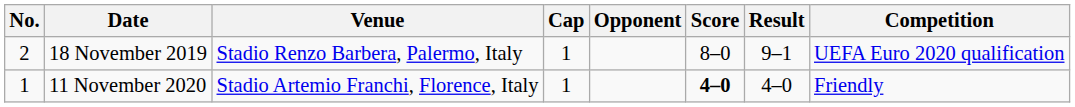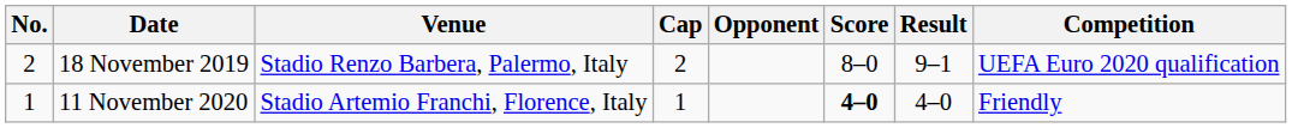18 November 2019 | Cap: 1 -> 2
